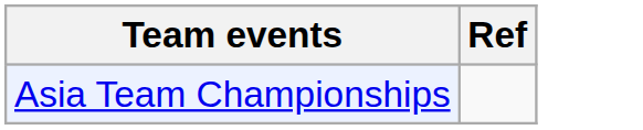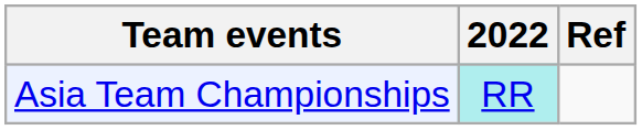+ column: 2022 | RR
